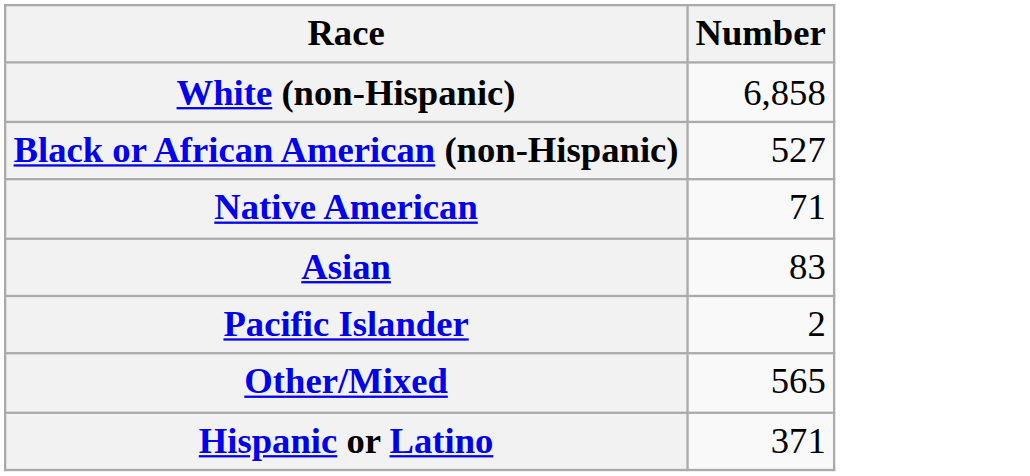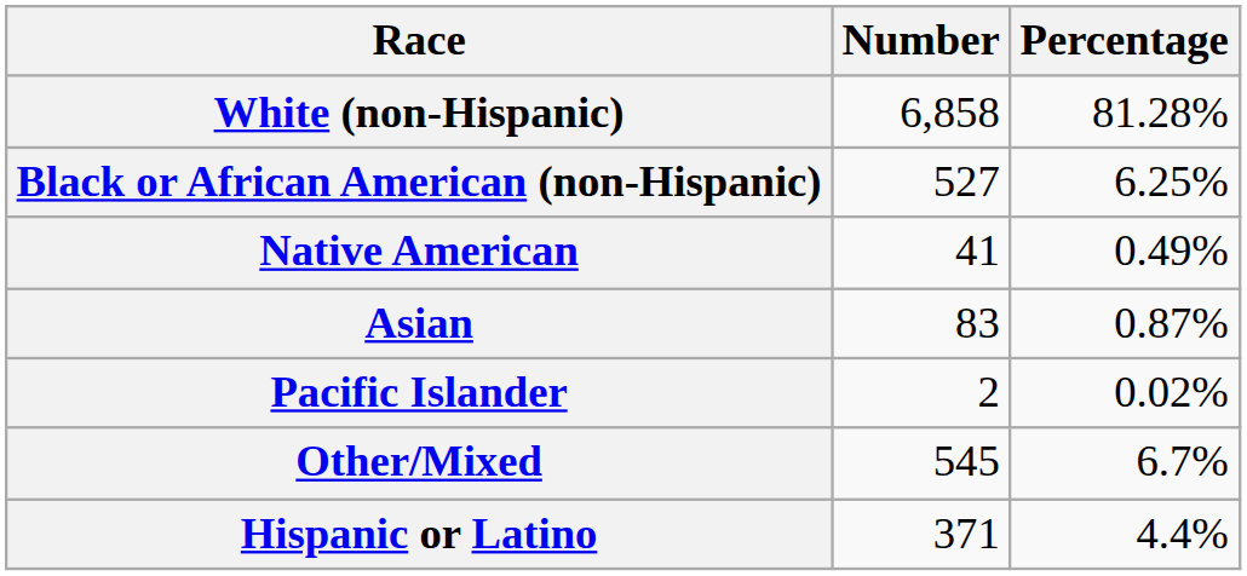+ column: Percentage | 81.28% | 6.25% | 0.49% | 0.87% | 0.02% | 6.7% | 4.4%
Native American | Number: 71 -> 41
Other/Mixed | Number: 565 -> 545
